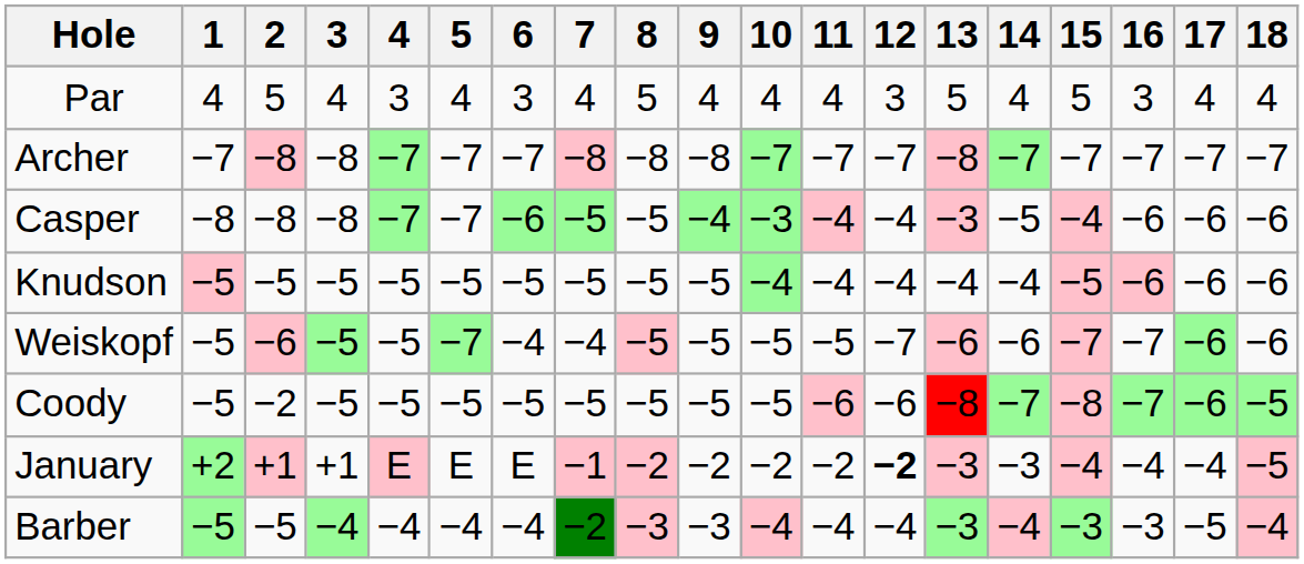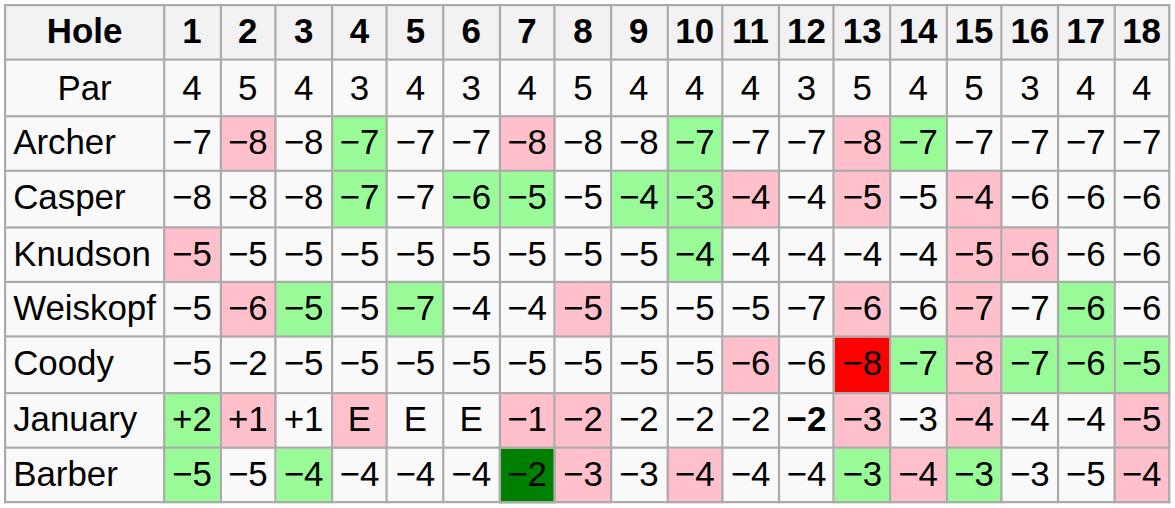Casper | 13: −3 -> −5
